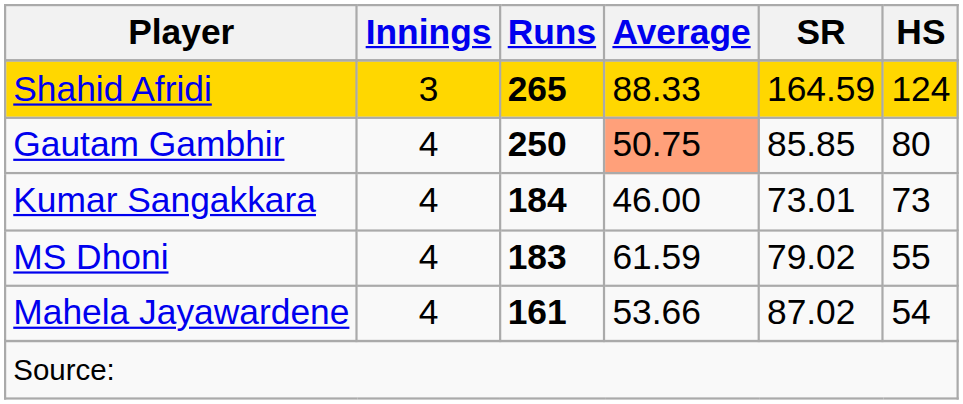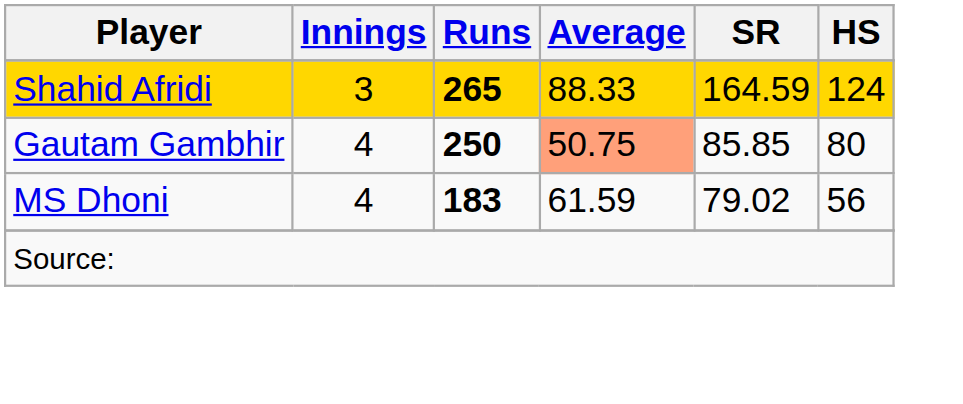- row: Kumar Sangakkara | 4 | 184 | 46.00 | 73.01 | 73
MS Dhoni | HS: 55 -> 56
- row: Mahela Jayawardene | 4 | 161 | 53.66 | 87.02 | 54
